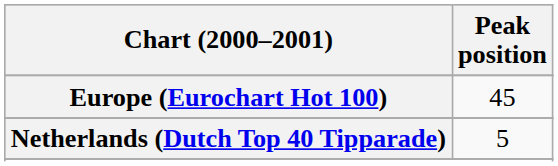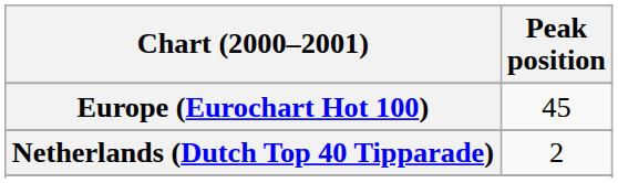Netherlands (Dutch Top 40 Tipparade) | Peak position: 5 -> 2
